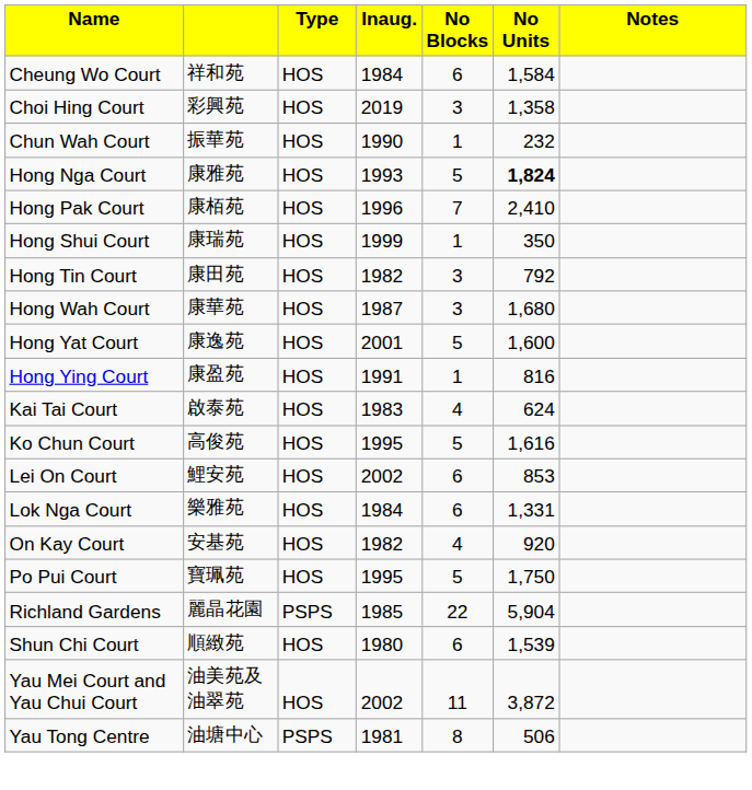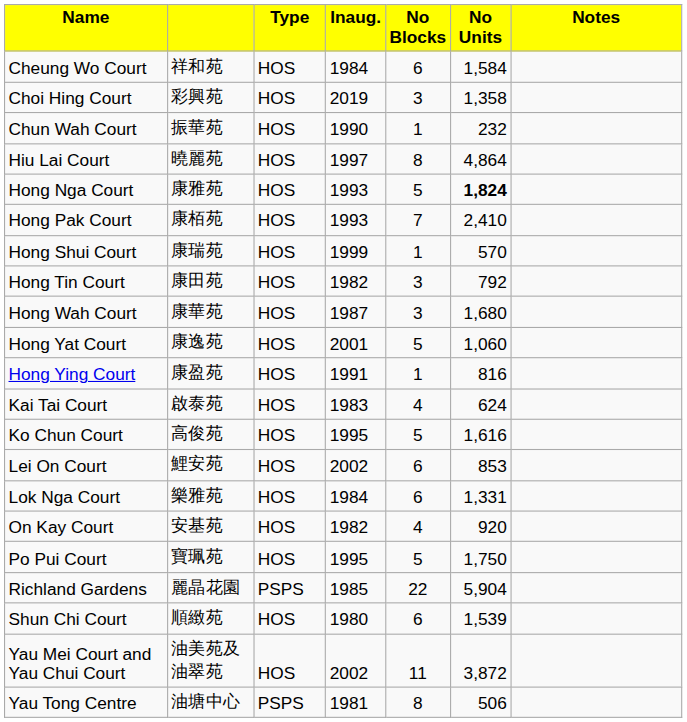+ row: Hiu Lai Court | 曉麗苑 | HOS | 1997 | 8 | 4,864
Hong Pak Court | column 4: 1996 -> 1993
Hong Shui Court | column 6: 350 -> 570
Hong Yat Court | column 6: 1,600 -> 1,060
